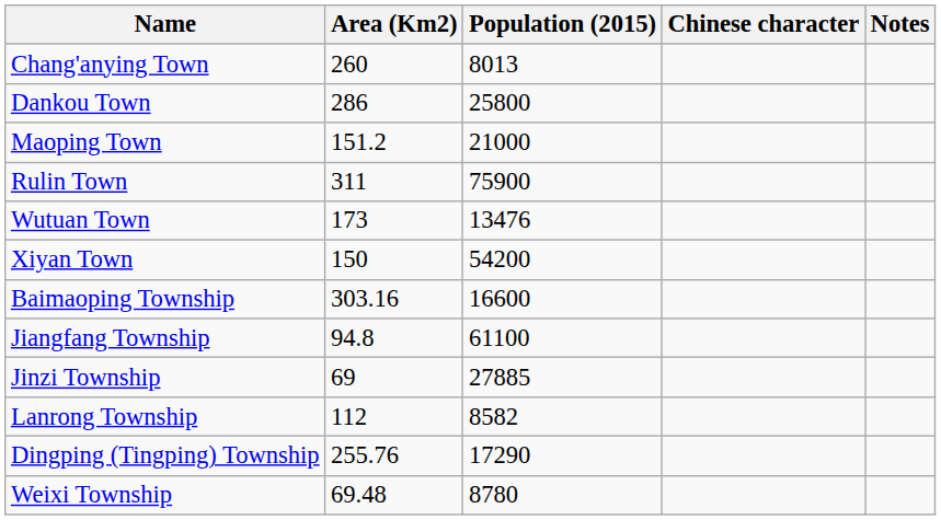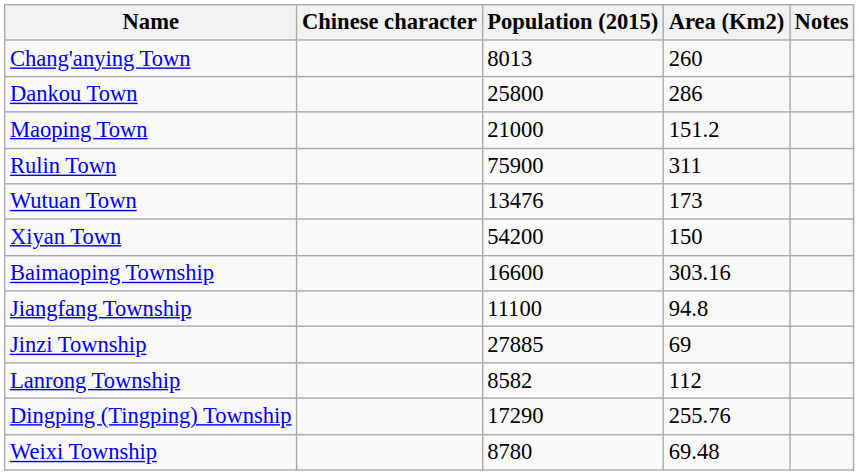columns swapped: Chinese character <-> Area (Km2)
Jiangfang Township | Population (2015): 61100 -> 11100
